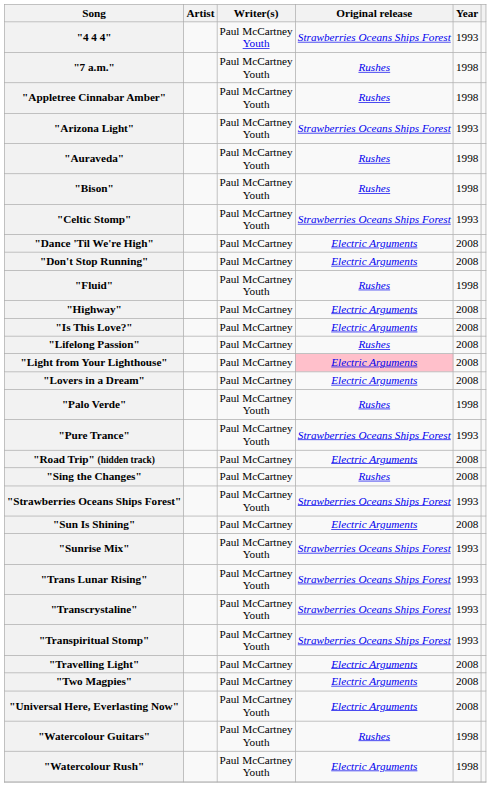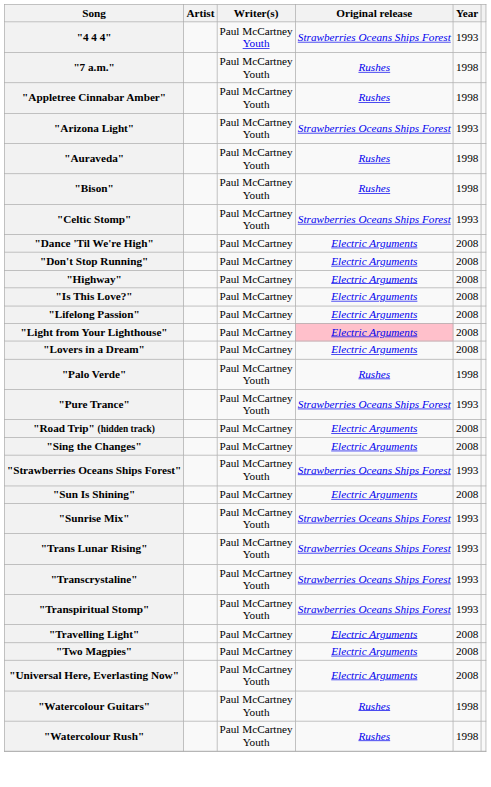- row: "Fluid" | Paul McCartney Youth | Rushes | 1998
"Lifelong Passion" | Original release: Rushes -> Electric Arguments
"Sing the Changes" | Original release: Rushes -> Electric Arguments
"Watercolour Rush" | Original release: Electric Arguments -> Rushes
